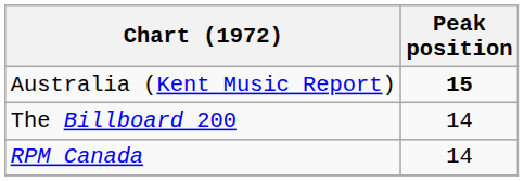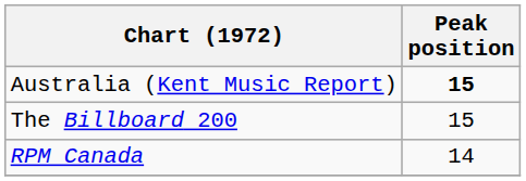The Billboard 200 | Peak position: 14 -> 15
